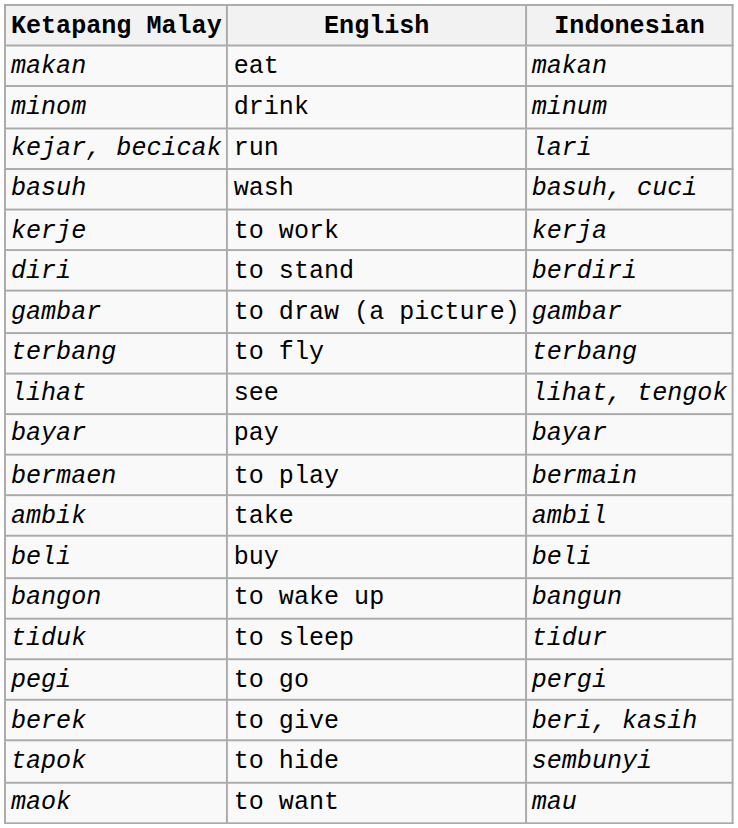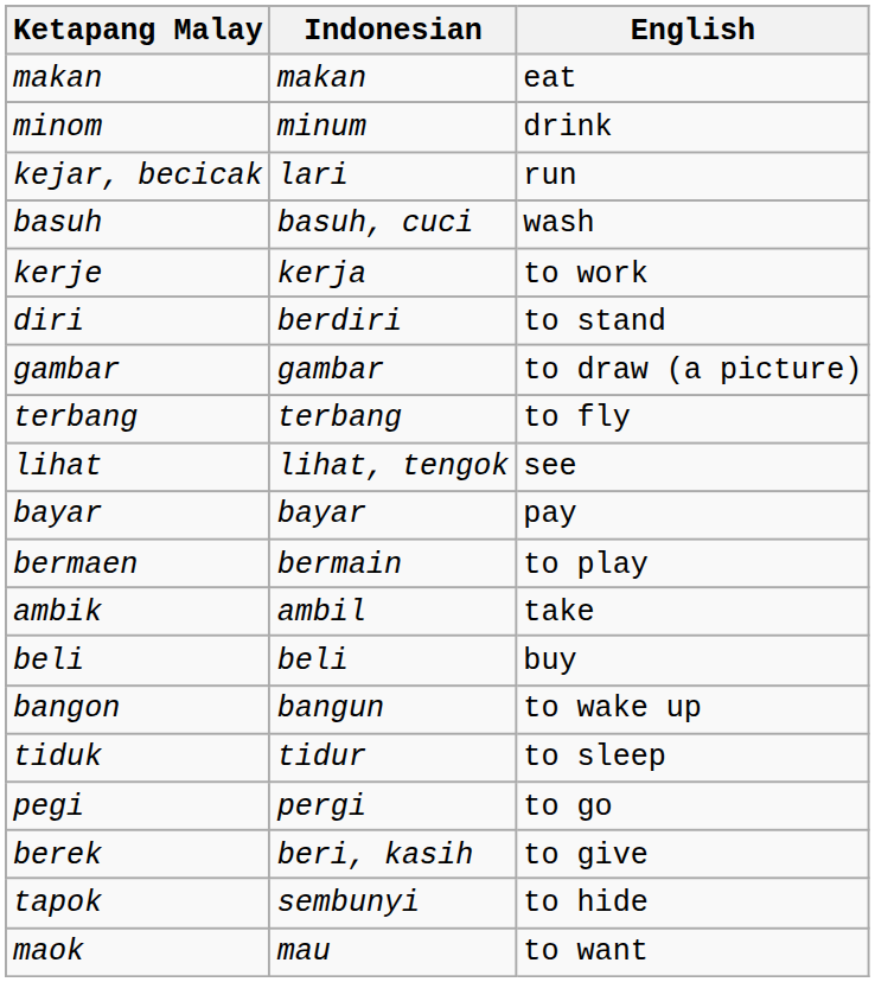columns swapped: Indonesian <-> English
